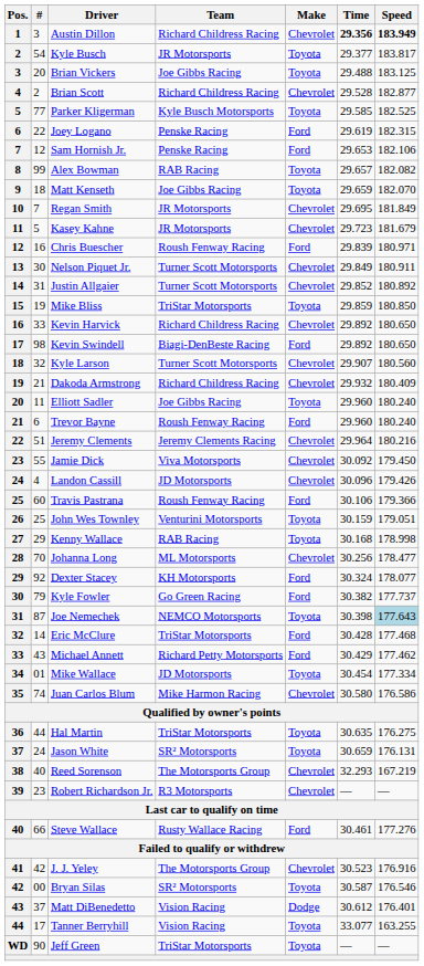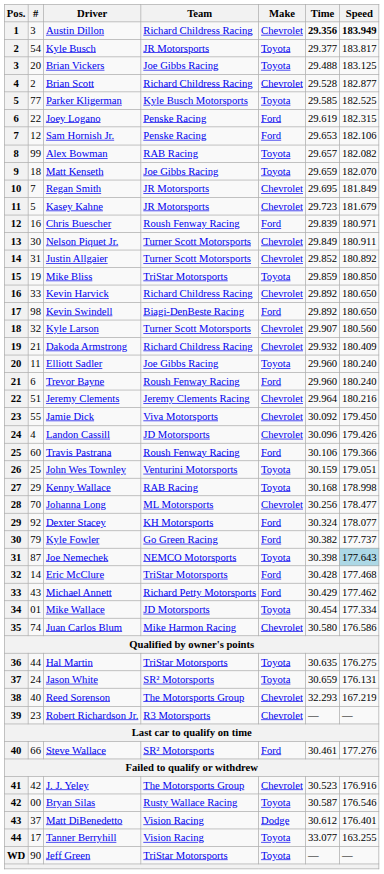Steve Wallace | Team: Rusty Wallace Racing -> SR² Motorsports
Bryan Silas | Team: SR² Motorsports -> Rusty Wallace Racing
